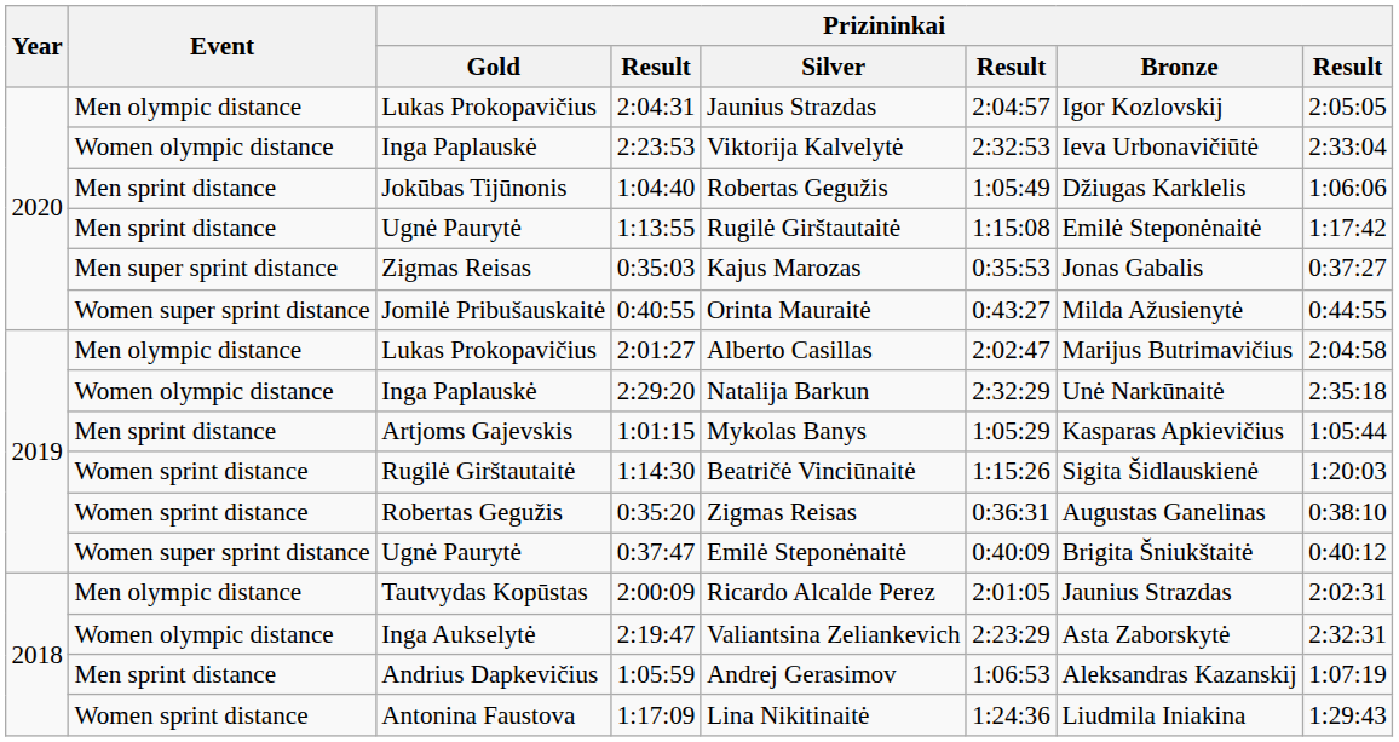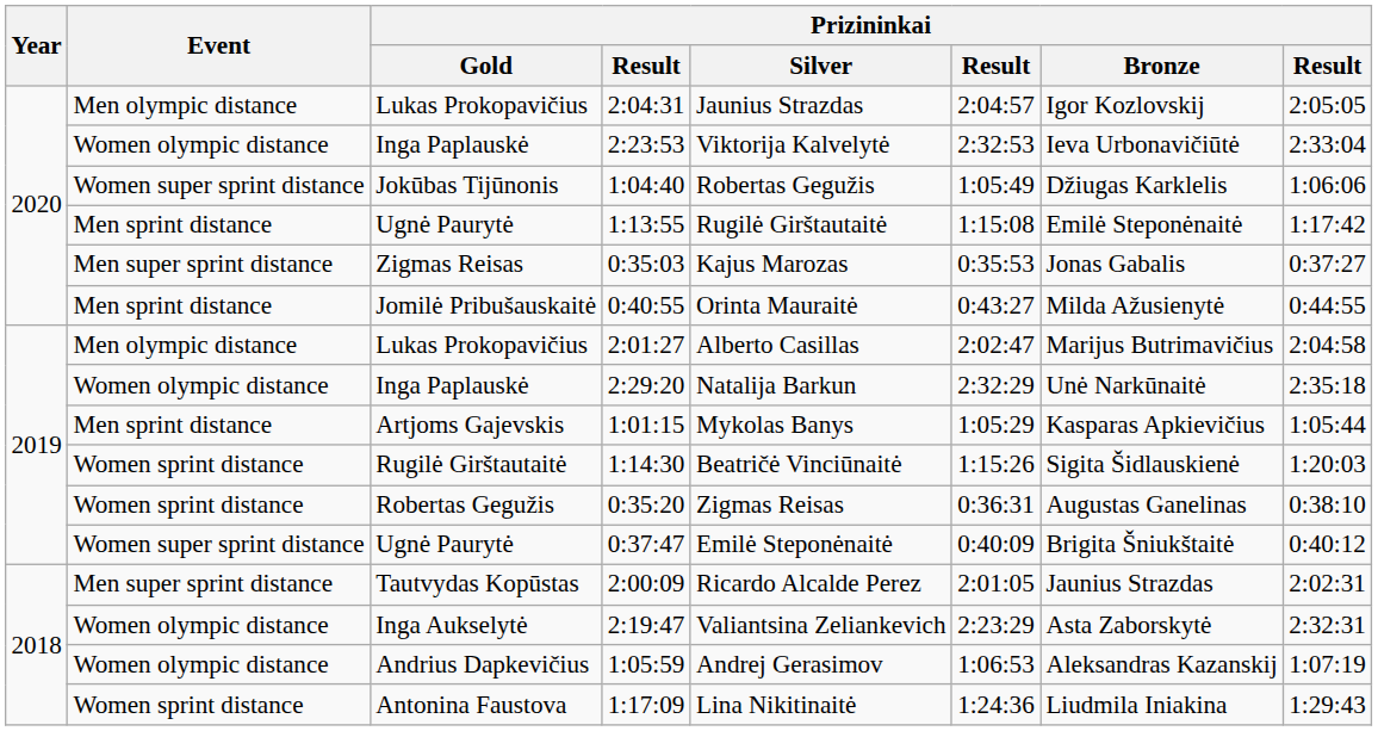1:04:40 | Event: Men sprint distance -> Women super sprint distance
0:40:55 | Event: Women super sprint distance -> Men sprint distance
2:00:09 | Event: Men olympic distance -> Men super sprint distance
1:05:59 | Event: Men sprint distance -> Women olympic distance
